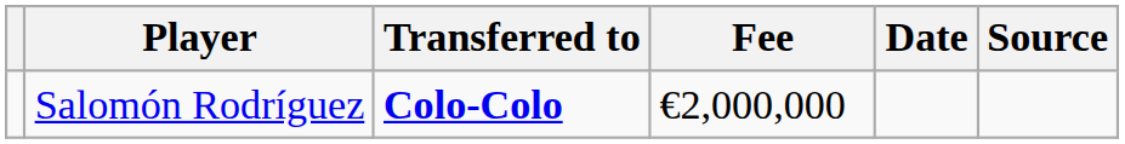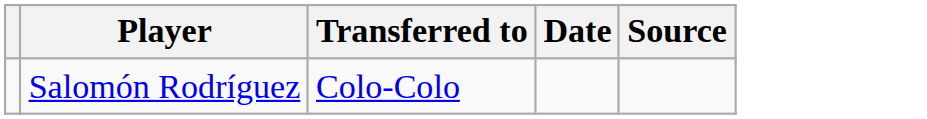- column: Fee | €2,000,000
Salomón Rodríguez | Transferred to: bold -> normal
